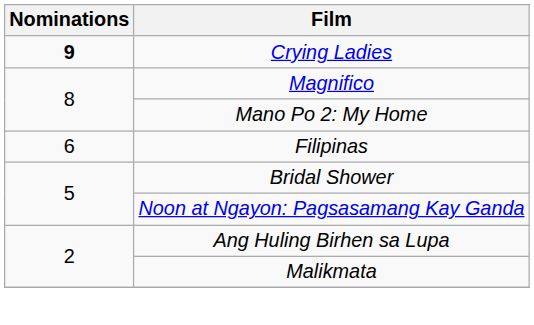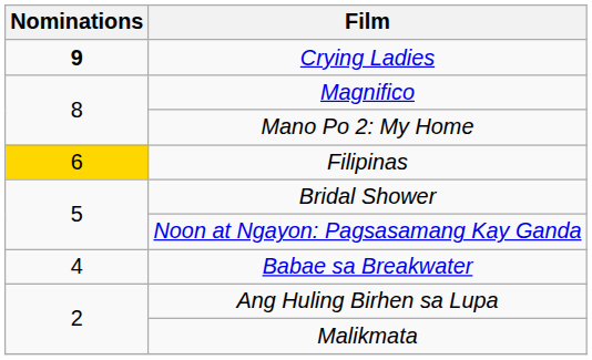Filipinas | Nominations: no background -> gold background
+ row: 4 | Babae sa Breakwater
